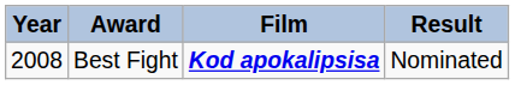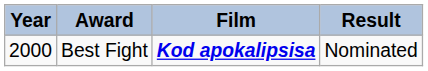Best Fight | Year: 2008 -> 2000
